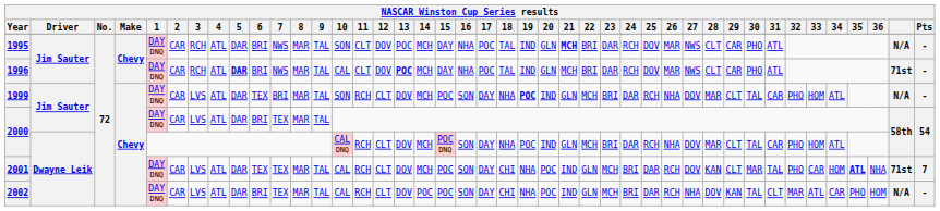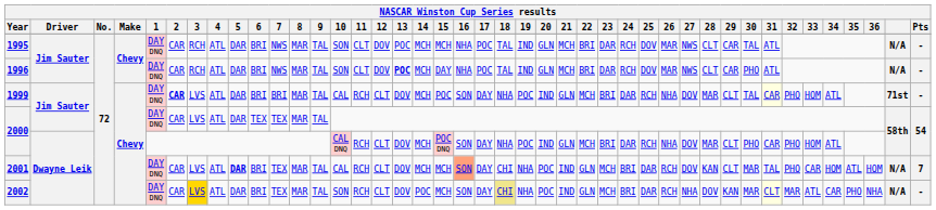1995 | 15: DAY -> MCH
1995 | 21: bold -> normal
1995 | 30: PHO -> TAL
1996 | 5: bold -> normal
1996 | 10: CAL -> SON
1996 | column 41: 71st -> N/A
1999 | 2: normal -> bold
1999 | 6: TEX -> BRI
1999 | 10: SON -> CAL
1999 | 19: bold -> normal
1999 | 31: no background -> lightyellow background
1999 | column 41: N/A -> 71st
2000 / Jim Sauter | 6: BRI -> TEX
2000 / Dwayne Leik | 30: TAL -> PHO
2001 | 5: normal -> bold
2001 | 6: TEX -> BRI
2001 | 15: POC -> MCH
2001 | 16: no background -> lightsalmon background
2001 | 35: bold -> normal
2001 | 36: NHA -> HOM
2001 | column 41: 71st -> N/A
2002 | 3: no background -> gold background
2002 | 10: CAL -> SON
2002 | 15: POC -> MCH
2002 | 18: no background -> khaki background
2002 | 30: TAL -> MAR
2002 | 31: no background -> lightyellow background
2002 | 36: HOM -> NHA
